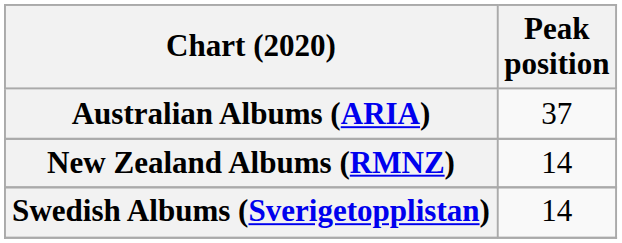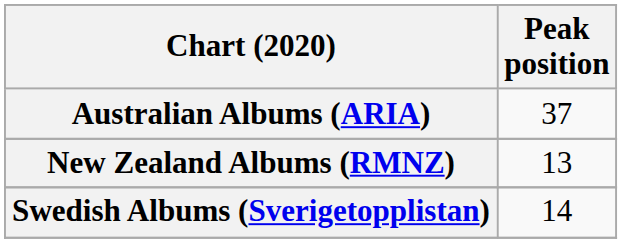New Zealand Albums (RMNZ) | Peak position: 14 -> 13
